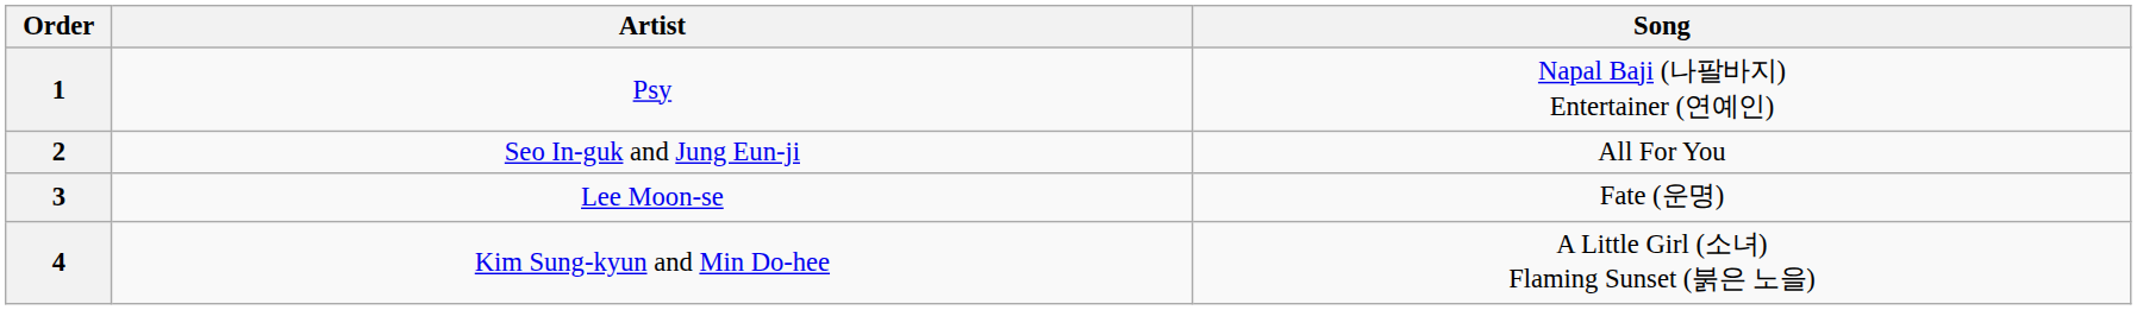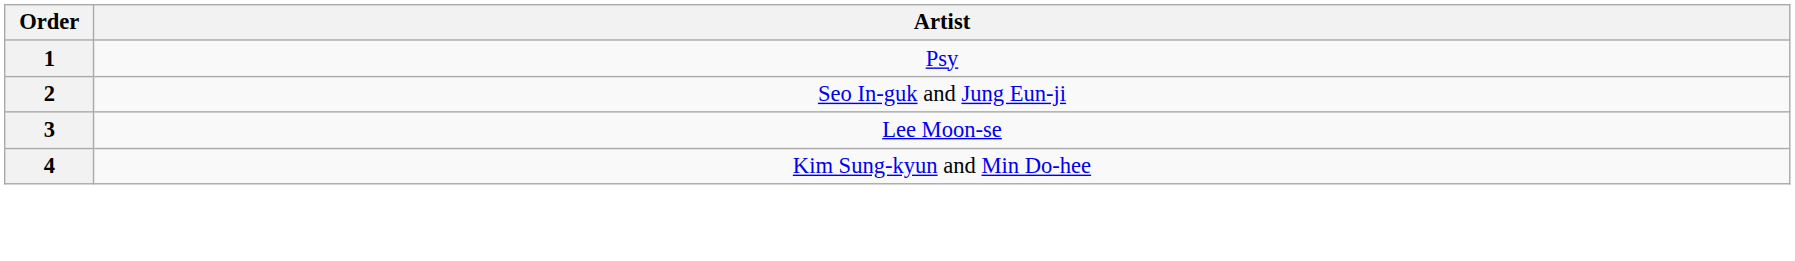- column: Song | Napal Baji (나팔바지) Entertainer (연예인) | All For You | Fate (운명) | A Little Girl (소녀) Flaming Sunset (붉은 노을)
